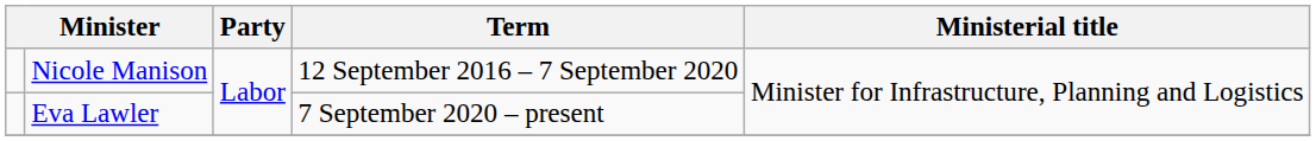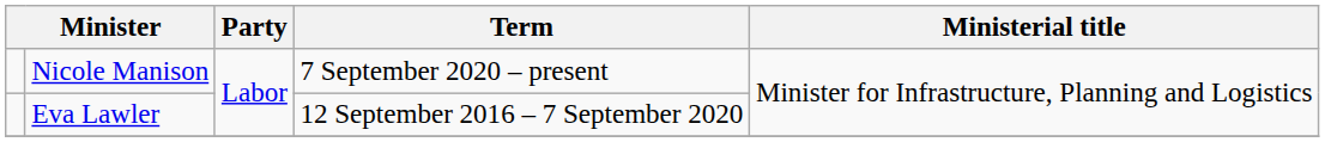Nicole Manison | Term: 12 September 2016 – 7 September 2020 -> 7 September 2020 – present
Eva Lawler | Term: 7 September 2020 – present -> 12 September 2016 – 7 September 2020
